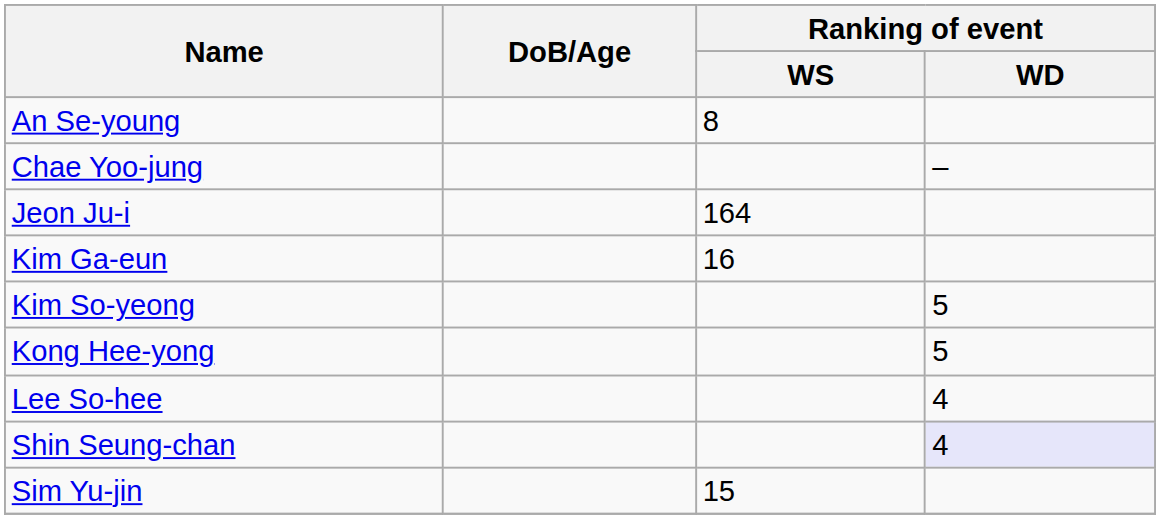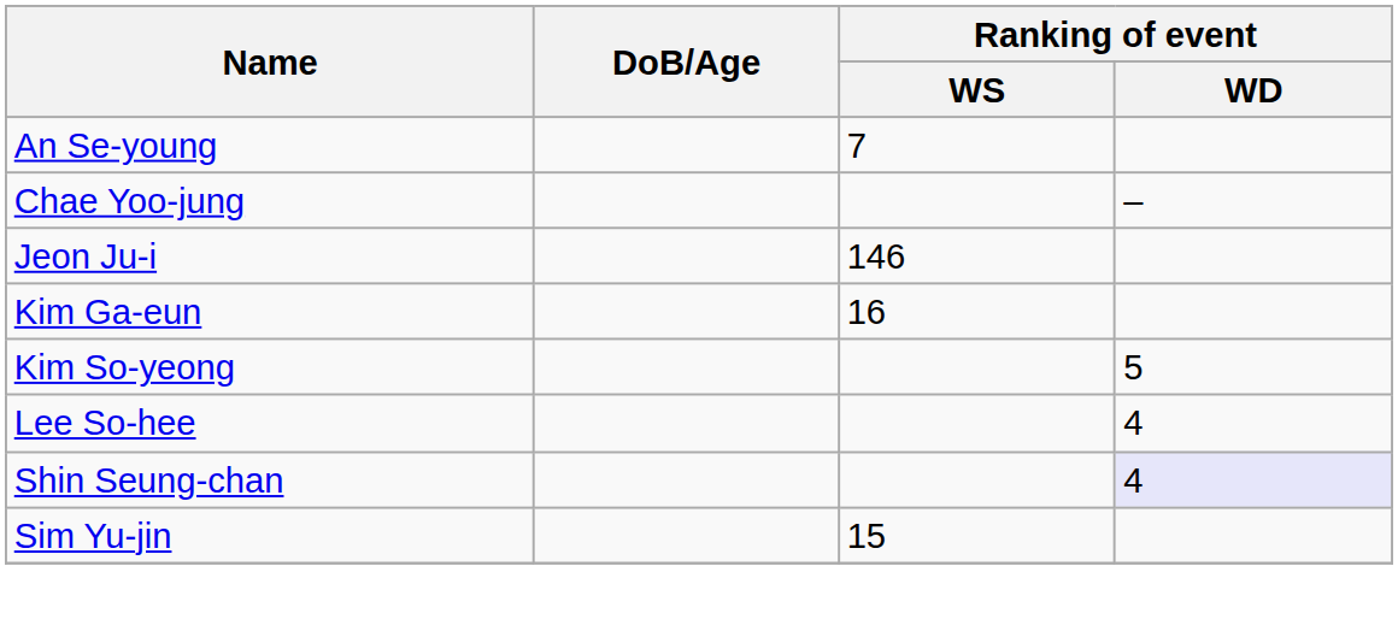An Se-young | Ranking of event / WS: 8 -> 7
Jeon Ju-i | Ranking of event / WS: 164 -> 146
- row: Kong Hee-yong | 5
